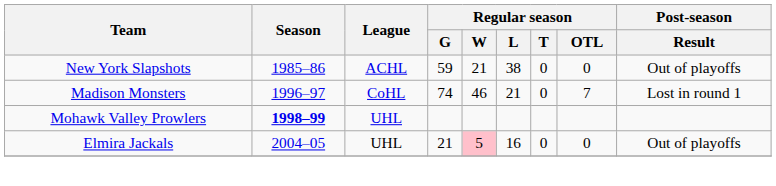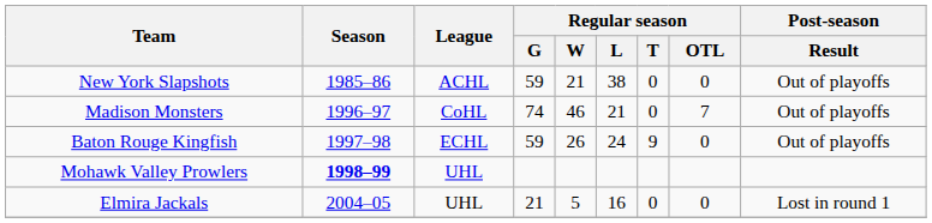Madison Monsters | Post-season / Result: Lost in round 1 -> Out of playoffs
+ row: Baton Rouge Kingfish | 1997–98 | ECHL | 59 | 26 | 24 | 9 | 0 | Out of playoffs
Elmira Jackals | Regular season / W: pink background -> no background
Elmira Jackals | Post-season / Result: Out of playoffs -> Lost in round 1
